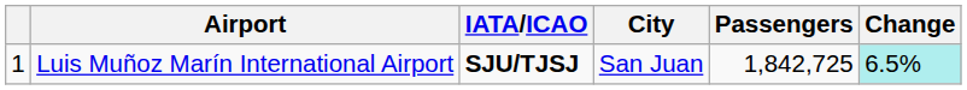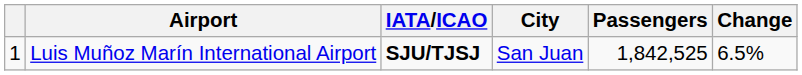Luis Muñoz Marín International Airport | Passengers: 1,842,725 -> 1,842,525
Luis Muñoz Marín International Airport | Change: paleturquoise background -> no background
